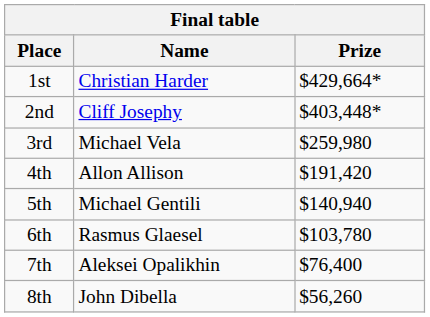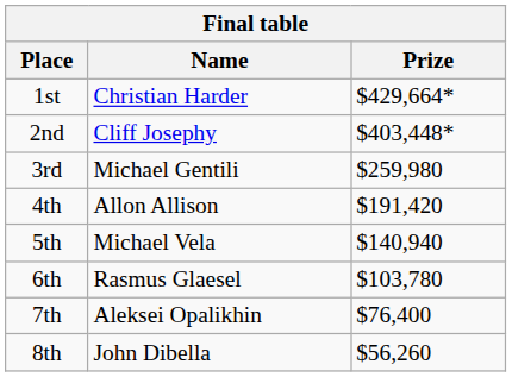3rd | Name: Michael Vela -> Michael Gentili
5th | Name: Michael Gentili -> Michael Vela
